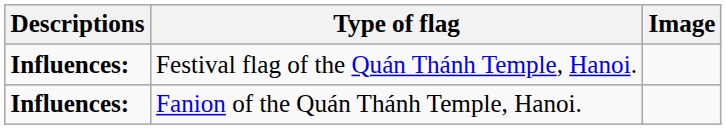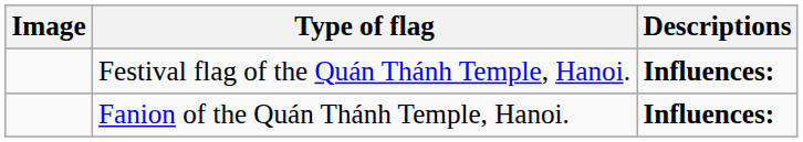columns swapped: Image <-> Descriptions
